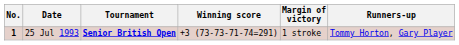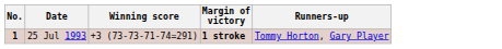- column: Tournament | Senior British Open
25 Jul 1993 | Margin of victory: normal -> bold
